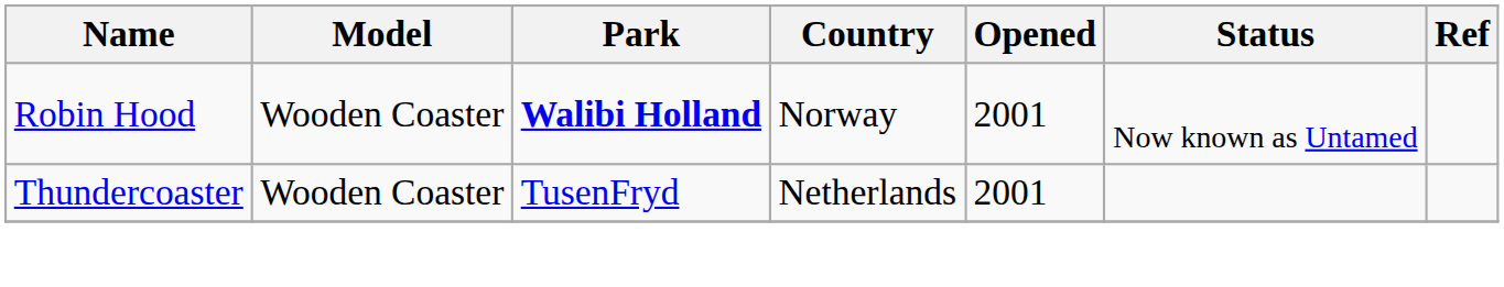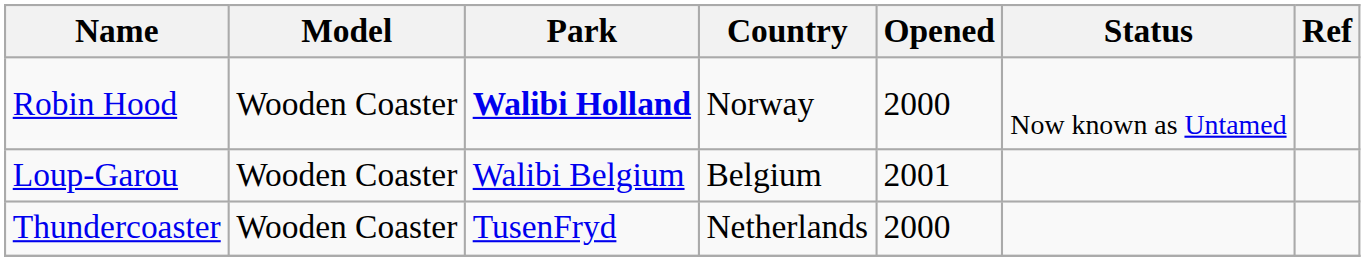Robin Hood | Opened: 2001 -> 2000
+ row: Loup-Garou | Wooden Coaster | Walibi Belgium | Belgium | 2001
Thundercoaster | Opened: 2001 -> 2000
